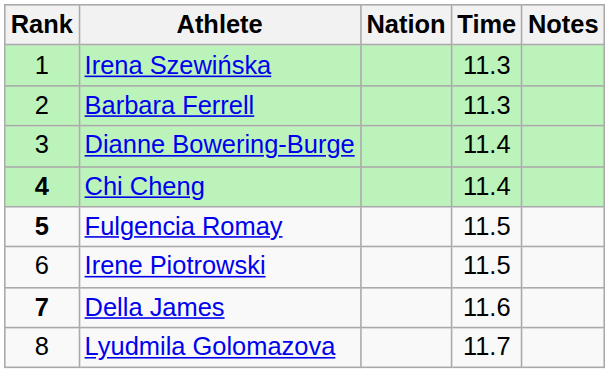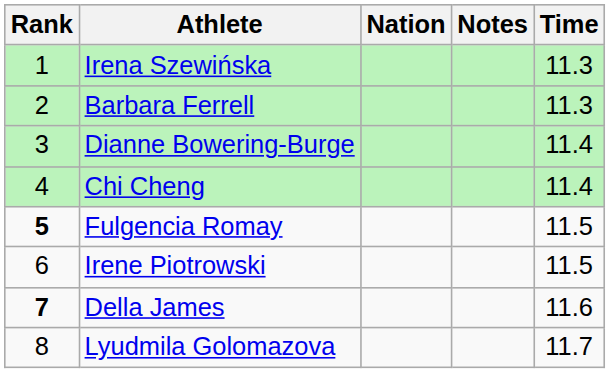columns swapped: Time <-> Notes
Chi Cheng | Rank: bold -> normal
